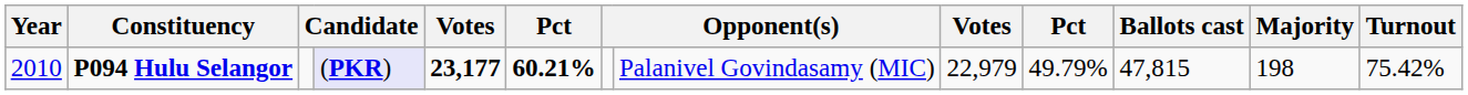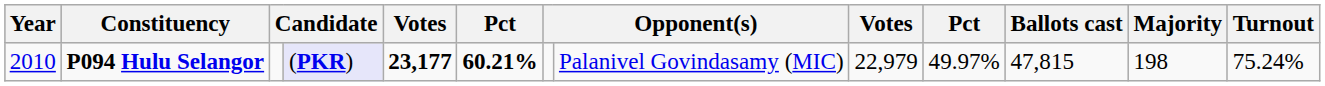P094 Hulu Selangor | column 10: 49.79% -> 49.97%
P094 Hulu Selangor | Turnout: 75.42% -> 75.24%
